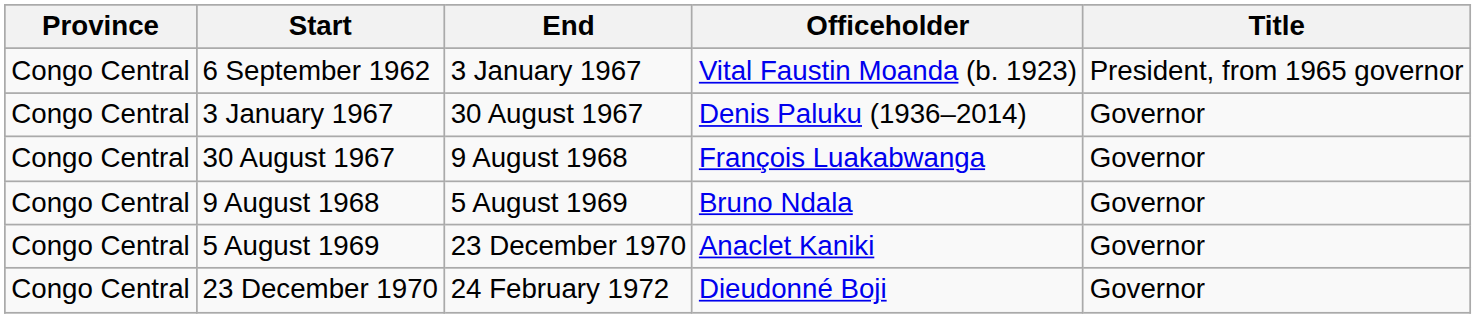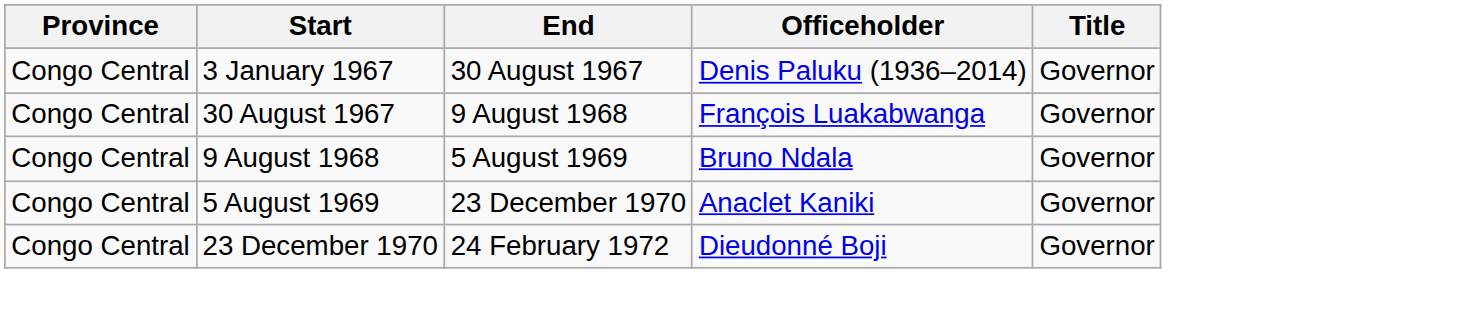- row: Congo Central | 6 September 1962 | 3 January 1967 | Vital Faustin Moanda (b. 1923) | President, from 1965 governor
